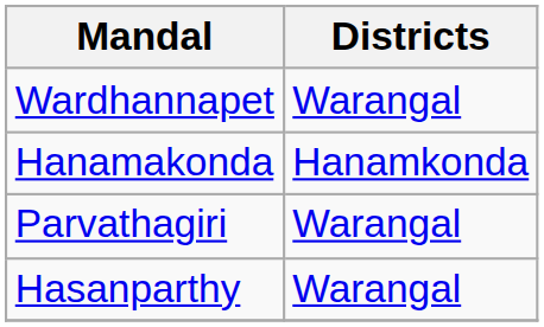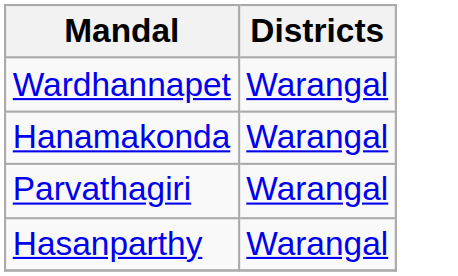Hanamakonda | Districts: Hanamkonda -> Warangal
